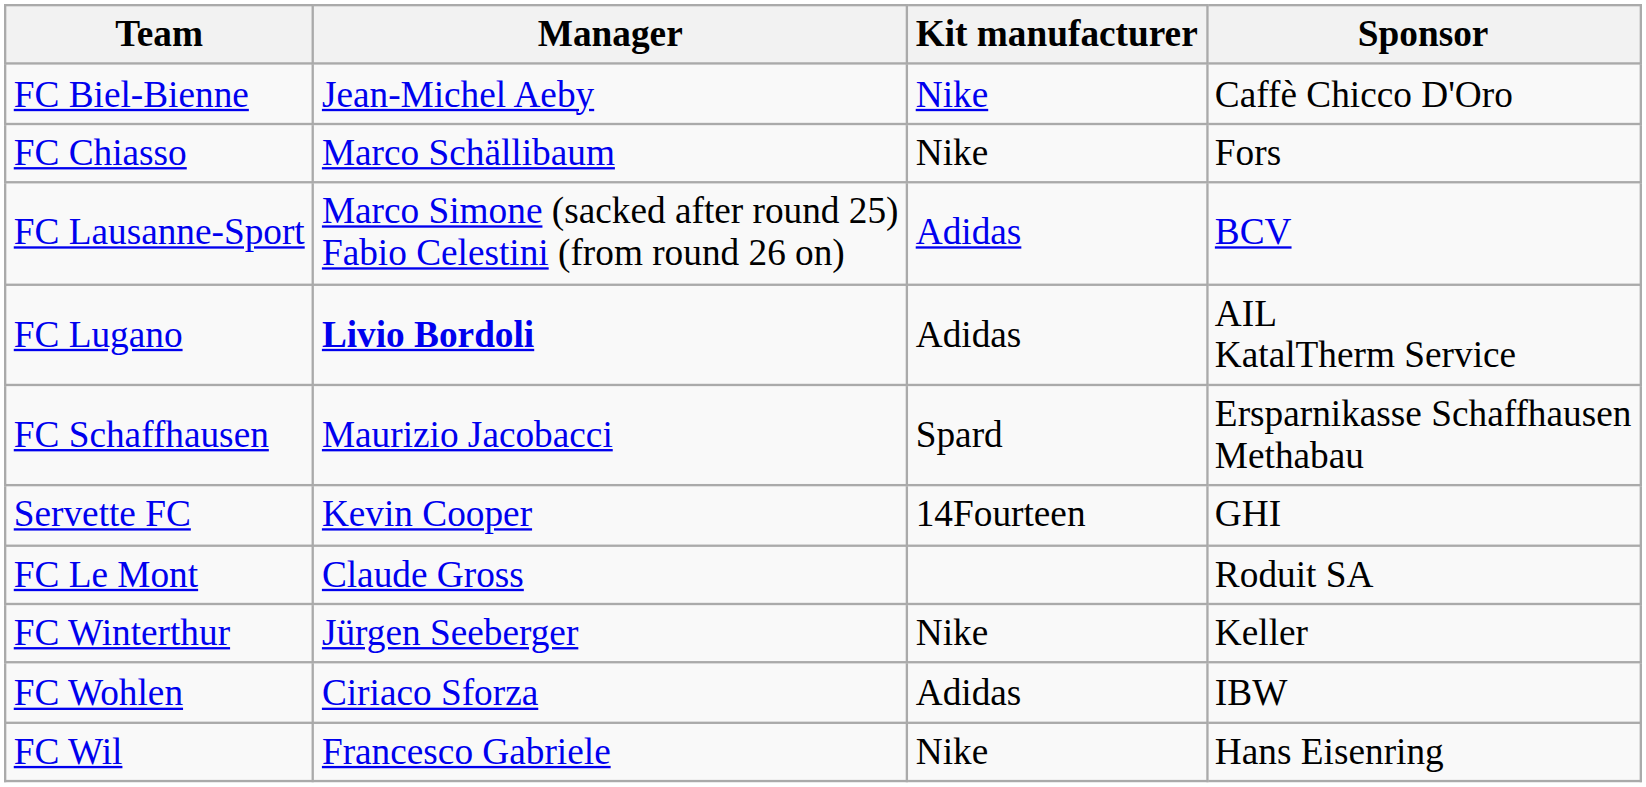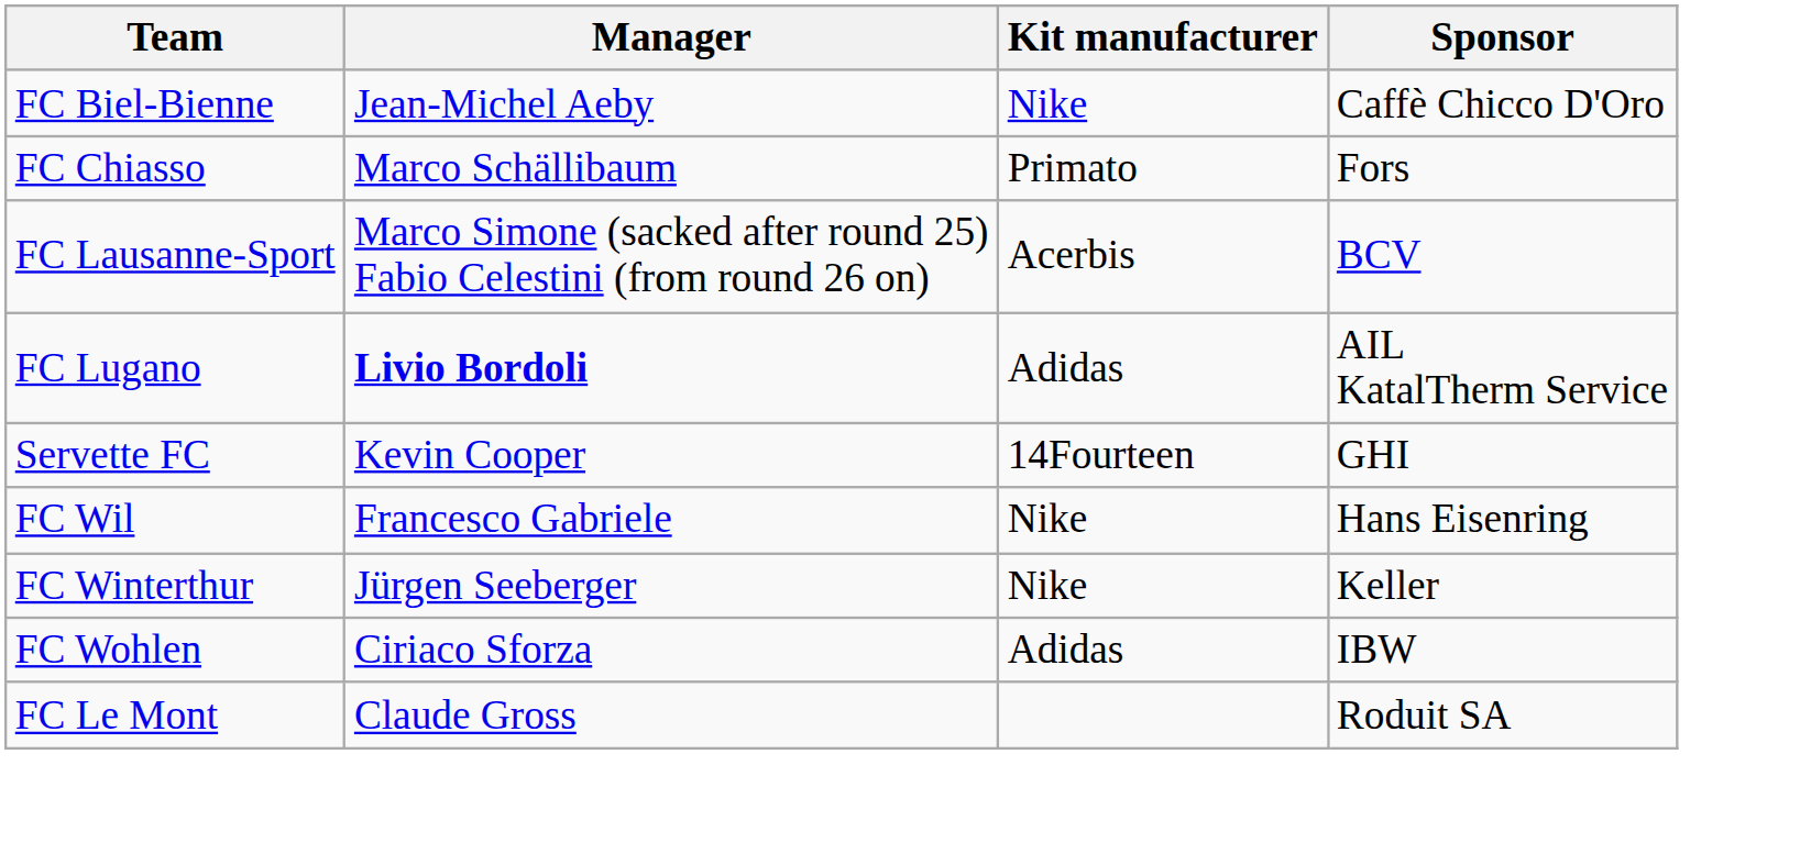FC Chiasso | Kit manufacturer: Nike -> Primato
FC Lausanne-Sport | Kit manufacturer: Adidas -> Acerbis
- row: FC Schaffhausen | Maurizio Jacobacci | Spard | Ersparnikasse Schaffhausen Methabau
rows swapped: FC Wil <-> FC Le Mont
